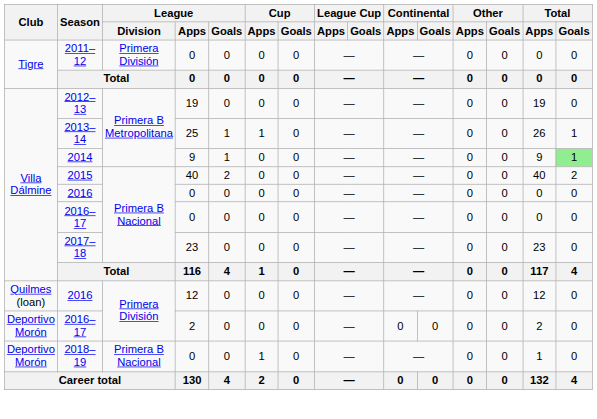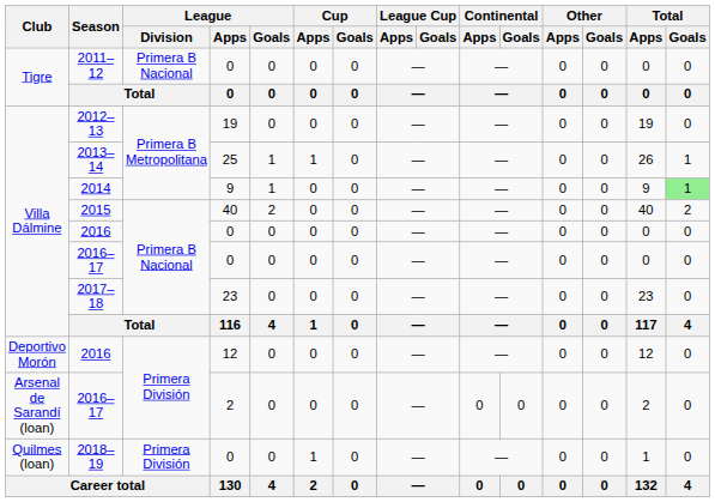2011–12 | League / Division: Primera División -> Primera B Nacional
2016 / 12 | Club: Quilmes (loan) -> Deportivo Morón
2016–17 / 2 | Club: Deportivo Morón -> Arsenal de Sarandí (loan)
2018–19 | Club: Deportivo Morón -> Quilmes (loan)
2018–19 | League / Division: Primera B Nacional -> Primera División
